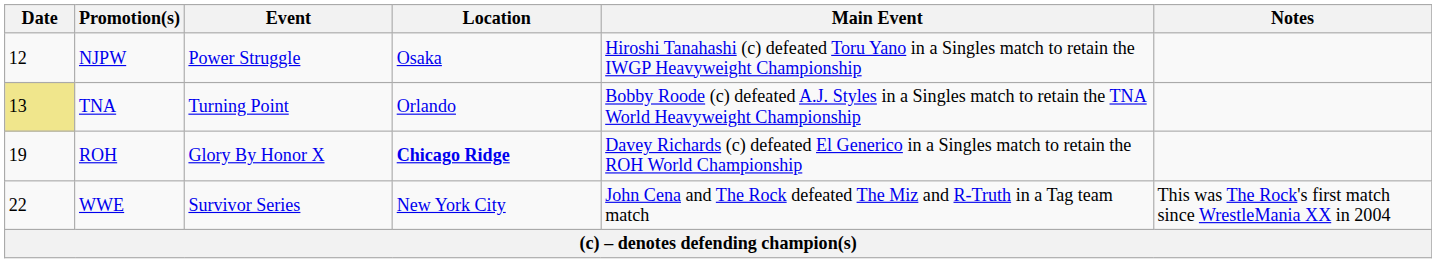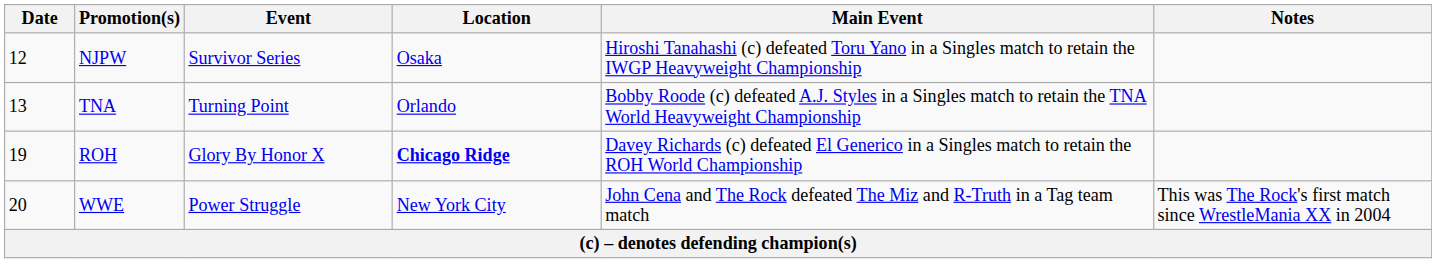NJPW | Event: Power Struggle -> Survivor Series
TNA | Date: khaki background -> no background
WWE | Date: 22 -> 20
WWE | Event: Survivor Series -> Power Struggle
